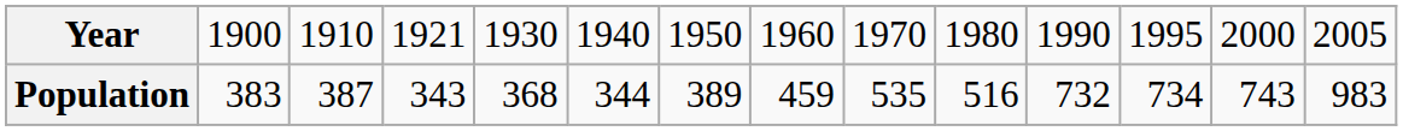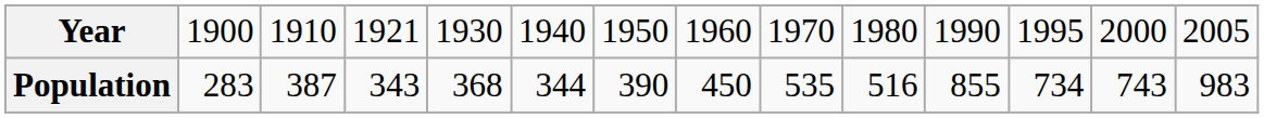Population | column 2: 383 -> 283
Population | column 7: 389 -> 390
Population | column 8: 459 -> 450
Population | column 11: 732 -> 855
